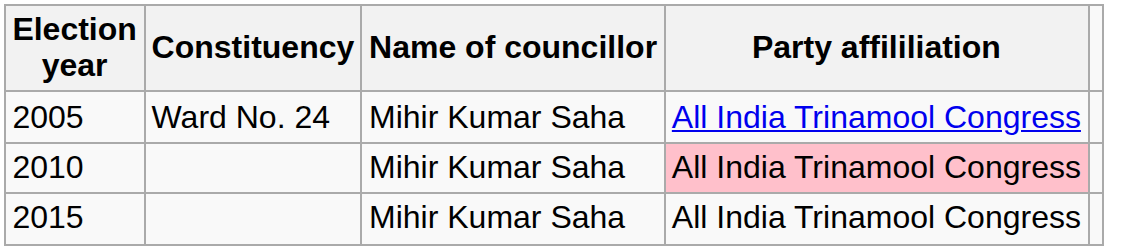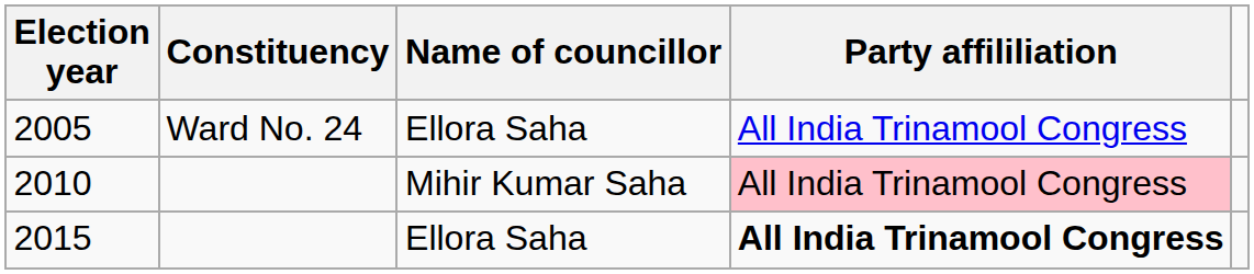2005 | Name of councillor: Mihir Kumar Saha -> Ellora Saha
2015 | Name of councillor: Mihir Kumar Saha -> Ellora Saha
2015 | Party affililiation: normal -> bold
